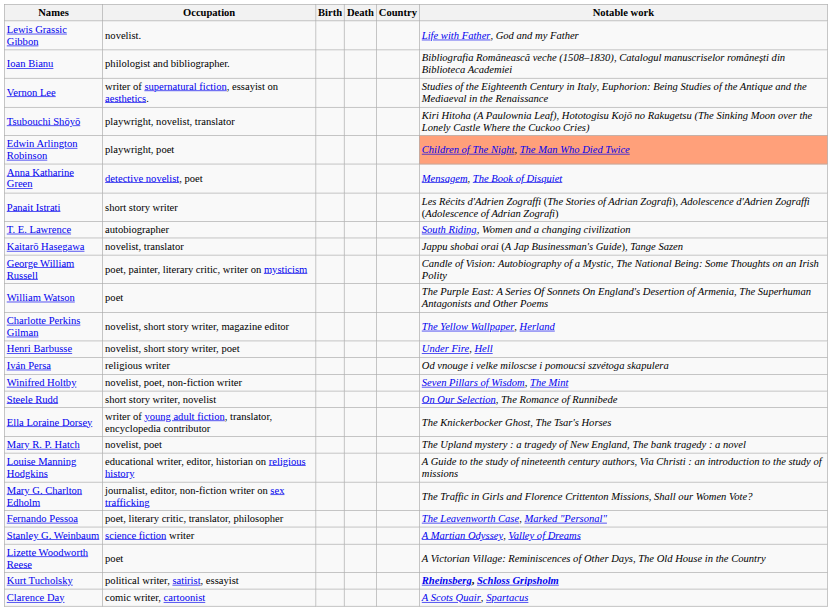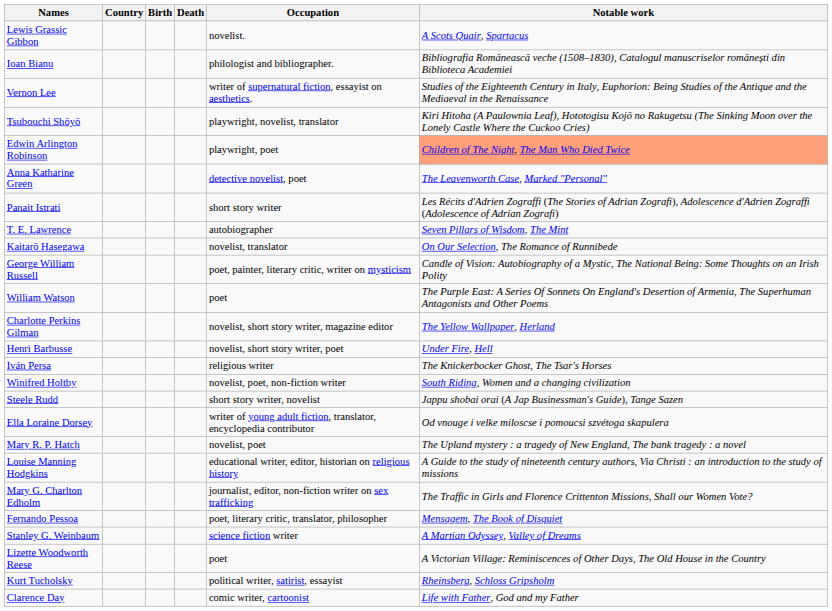columns swapped: Country <-> Occupation
Lewis Grassic Gibbon | Notable work: Life with Father, God and my Father -> A Scots Quair, Spartacus
Anna Katharine Green | Notable work: Mensagem, The Book of Disquiet -> The Leavenworth Case, Marked "Personal"
T. E. Lawrence | Notable work: South Riding, Women and a changing civilization -> Seven Pillars of Wisdom, The Mint
Kaitarō Hasegawa | Notable work: Jappu shobai orai (A Jap Businessman's Guide), Tange Sazen -> On Our Selection, The Romance of Runnibede
Iván Persa | Notable work: Od vnouge i velke miloscse i pomoucsi szvétoga skapulera -> The Knickerbocker Ghost, The Tsar's Horses
Winifred Holtby | Notable work: Seven Pillars of Wisdom, The Mint -> South Riding, Women and a changing civilization
Steele Rudd | Notable work: On Our Selection, The Romance of Runnibede -> Jappu shobai orai (A Jap Businessman's Guide), Tange Sazen
Ella Loraine Dorsey | Notable work: The Knickerbocker Ghost, The Tsar's Horses -> Od vnouge i velke miloscse i pomoucsi szvétoga skapulera
Fernando Pessoa | Notable work: The Leavenworth Case, Marked "Personal" -> Mensagem, The Book of Disquiet
Kurt Tucholsky | Notable work: bold -> normal
Clarence Day | Notable work: A Scots Quair, Spartacus -> Life with Father, God and my Father
